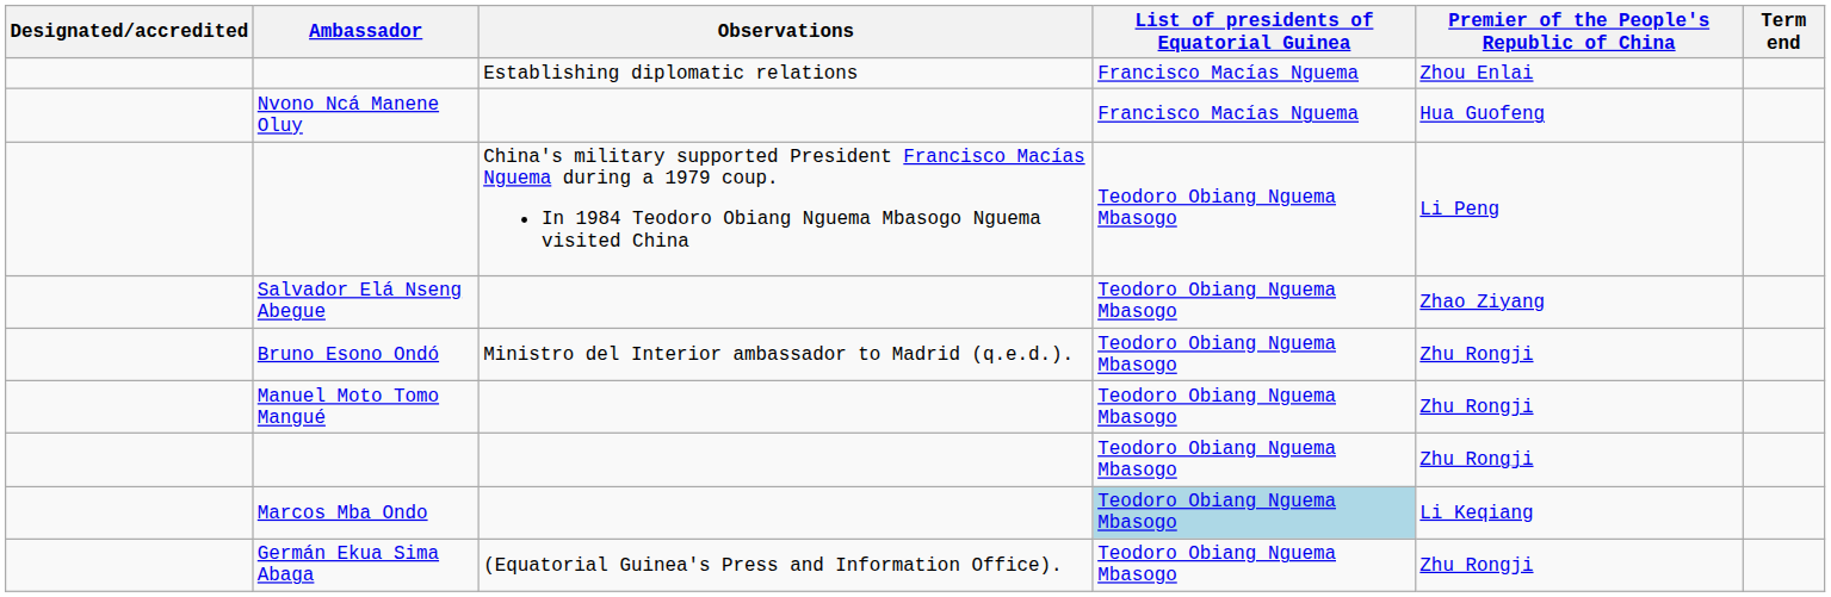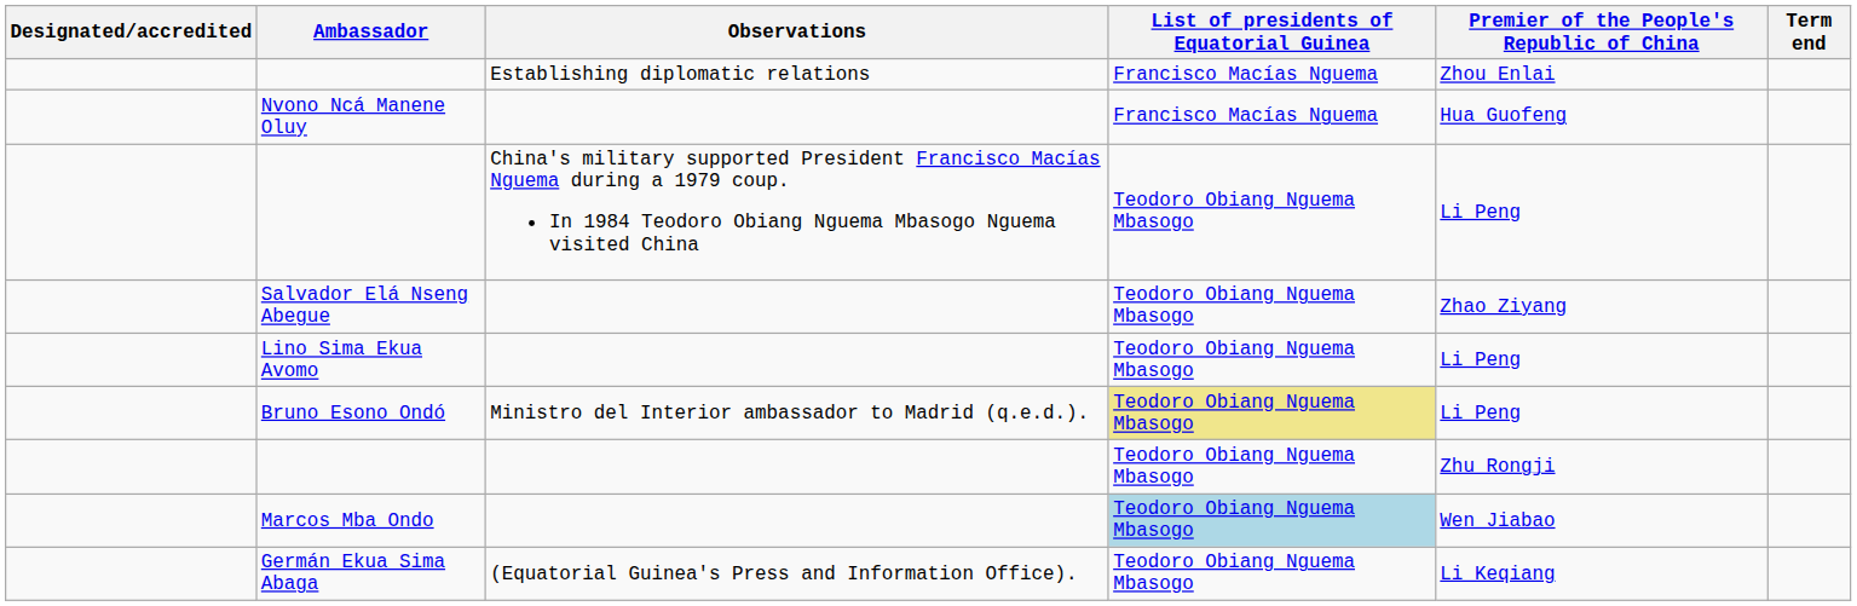+ row: Lino Sima Ekua Avomo | Teodoro Obiang Nguema Mbasogo | Li Peng
Bruno Esono Ondó | List of presidents of Equatorial Guinea: no background -> khaki background
Bruno Esono Ondó | Premier of the People's Republic of China: Zhu Rongji -> Li Peng
- row: Manuel Moto Tomo Mangué | Teodoro Obiang Nguema Mbasogo | Zhu Rongji
Marcos Mba Ondo | Premier of the People's Republic of China: Li Keqiang -> Wen Jiabao
Germán Ekua Sima Abaga | Premier of the People's Republic of China: Zhu Rongji -> Li Keqiang
